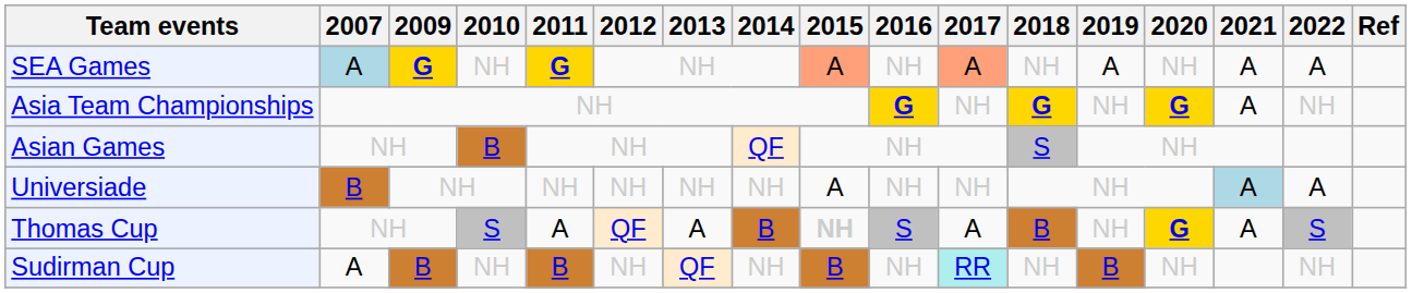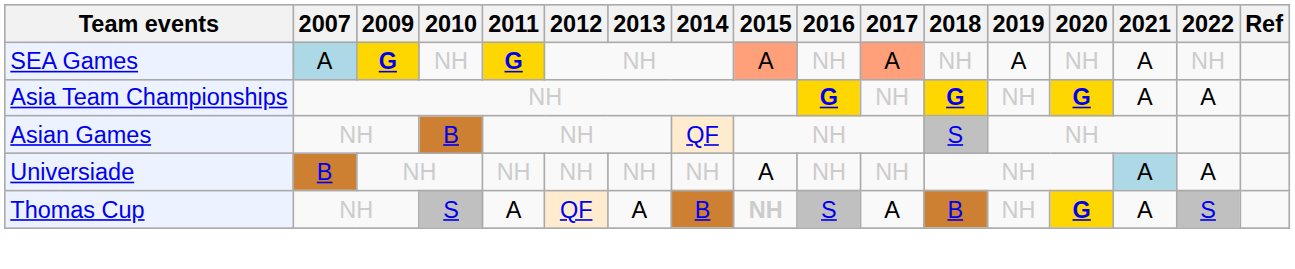SEA Games | 2022: A -> NH
Asia Team Championships | 2022: NH -> A
- row: Sudirman Cup | A | B | NH | B | NH | QF | NH | B | NH | RR | NH | B | NH | NH
